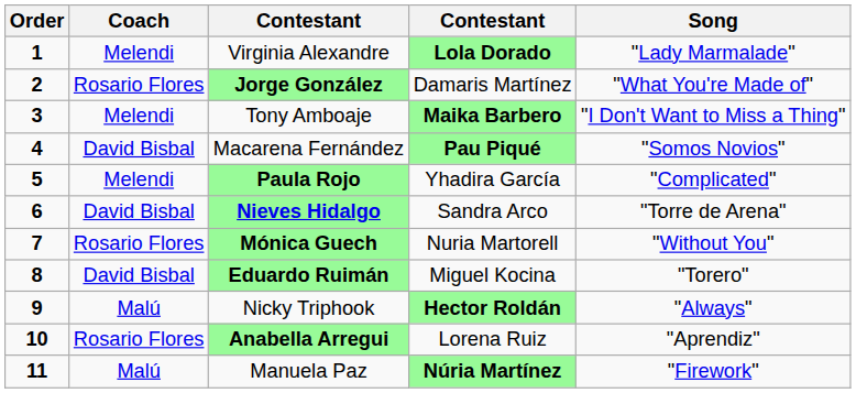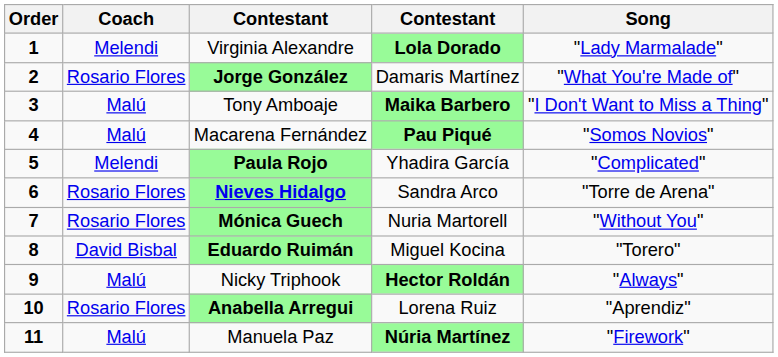Tony Amboaje | Coach: Melendi -> Malú
Macarena Fernández | Coach: David Bisbal -> Malú
Nieves Hidalgo | Coach: David Bisbal -> Rosario Flores
